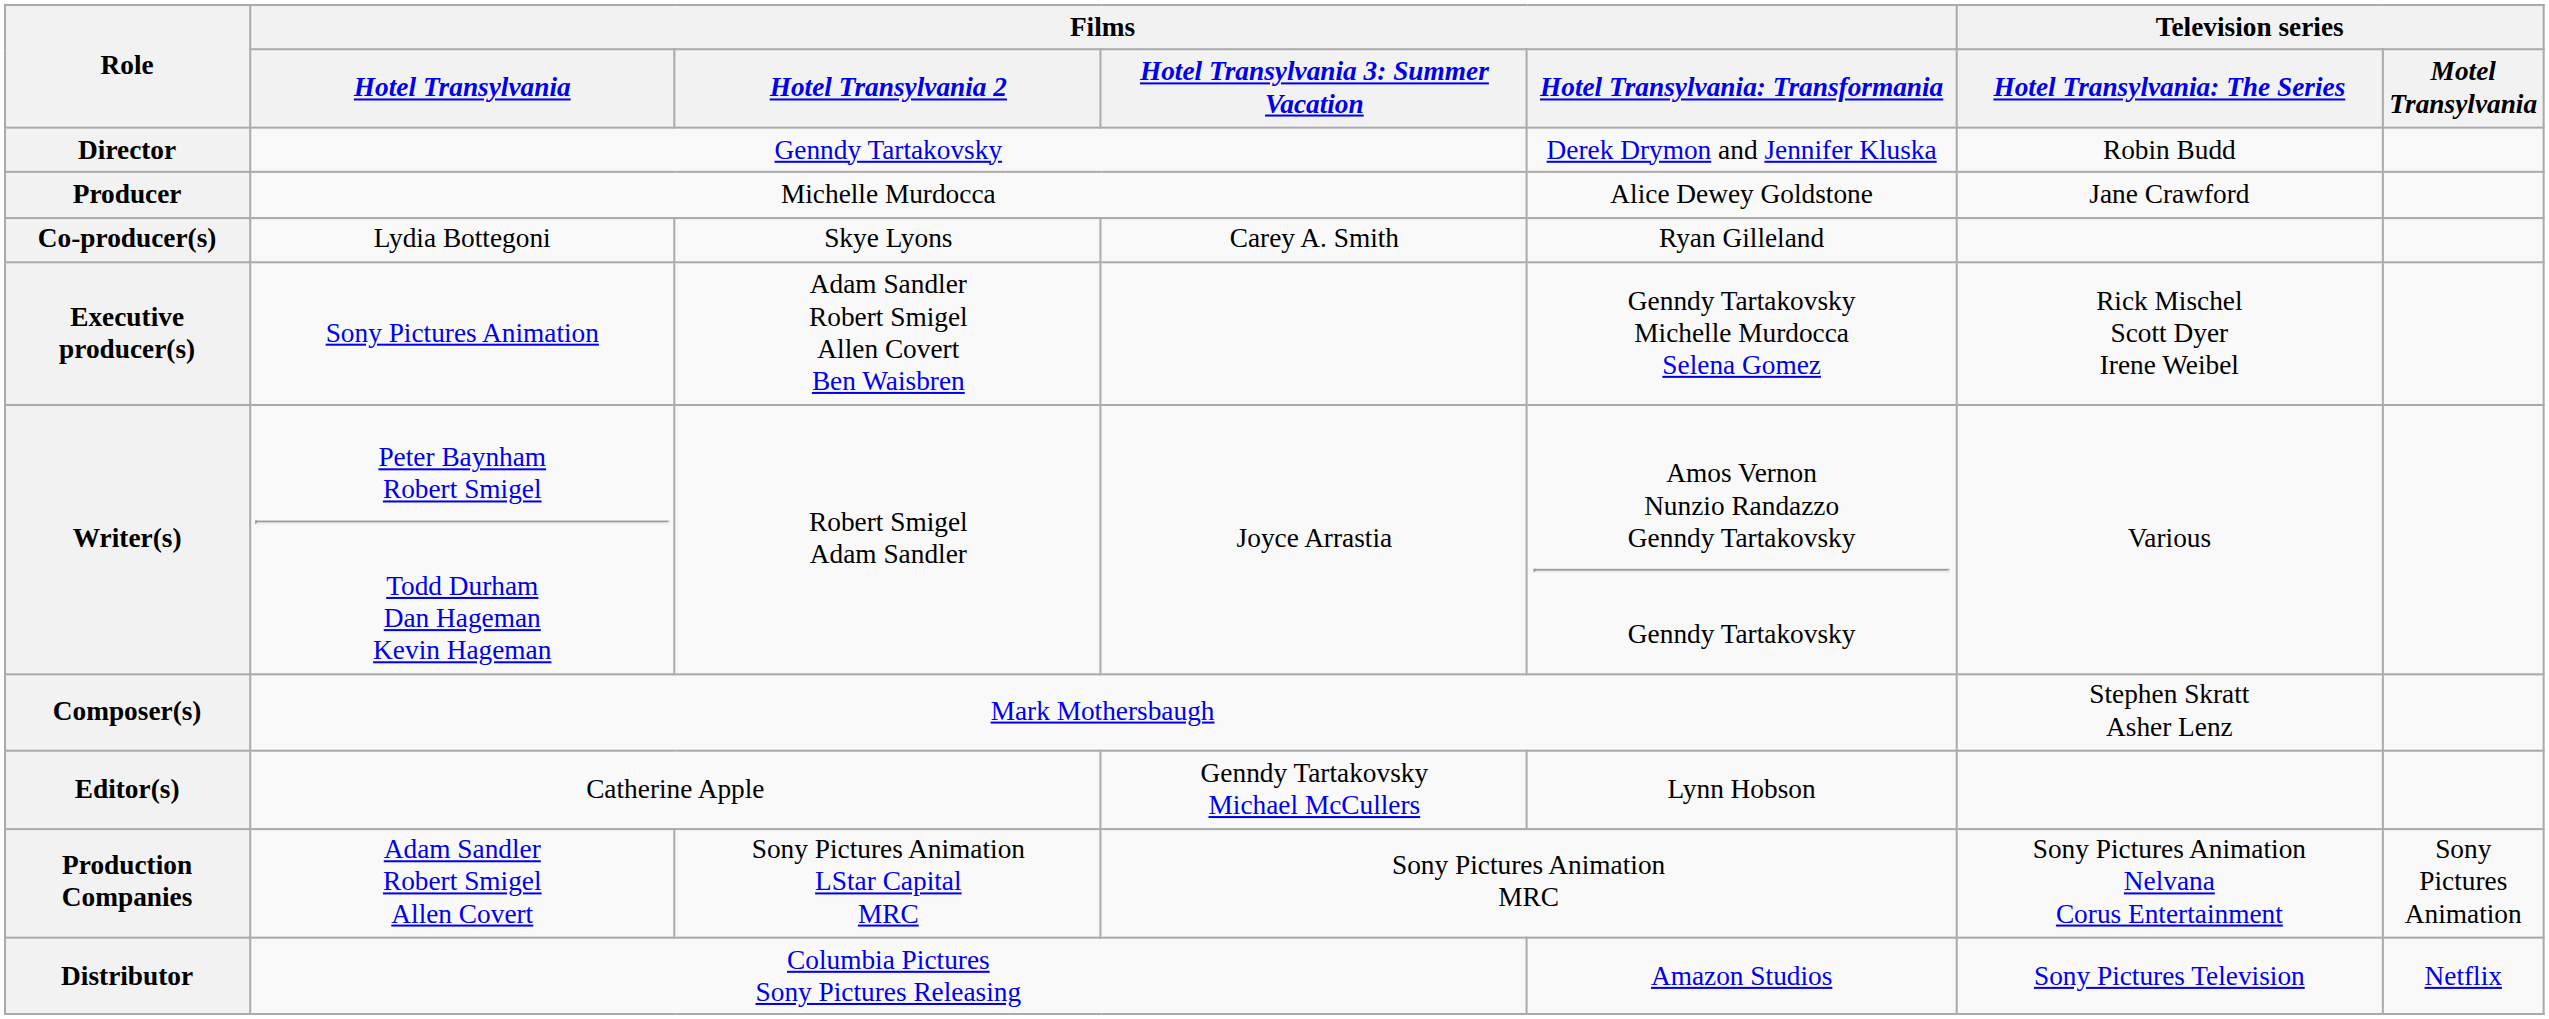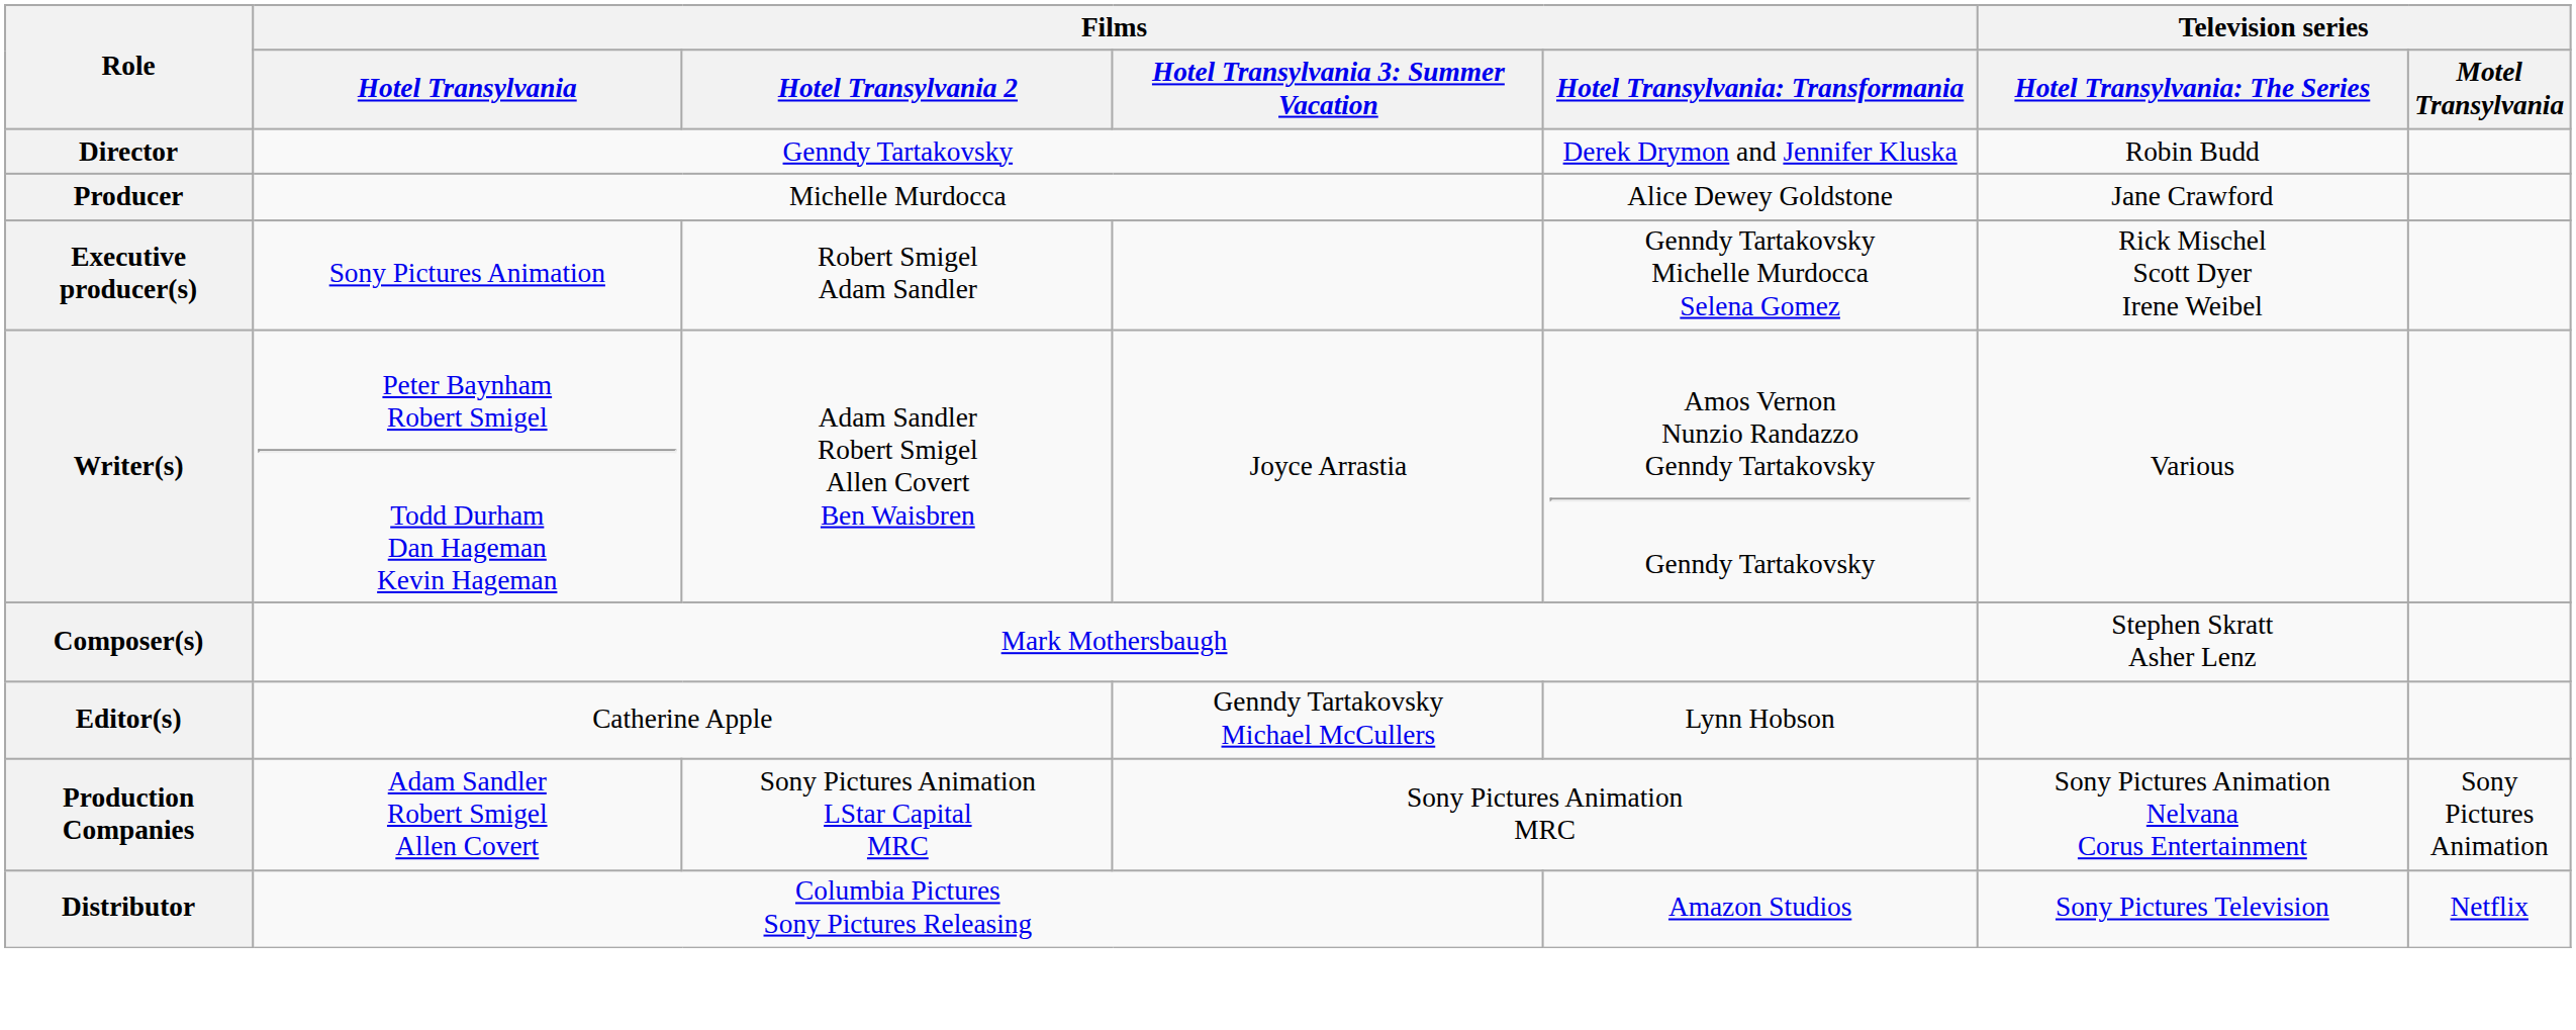- row: Co-producer(s) | Lydia Bottegoni | Skye Lyons | Carey A. Smith | Ryan Gilleland
Executive producer(s) | Films / Hotel Transylvania 2: Adam Sandler Robert Smigel Allen Covert Ben Waisbren -> Robert Smigel Adam Sandler
Writer(s) | Films / Hotel Transylvania 2: Robert Smigel Adam Sandler -> Adam Sandler Robert Smigel Allen Covert Ben Waisbren
